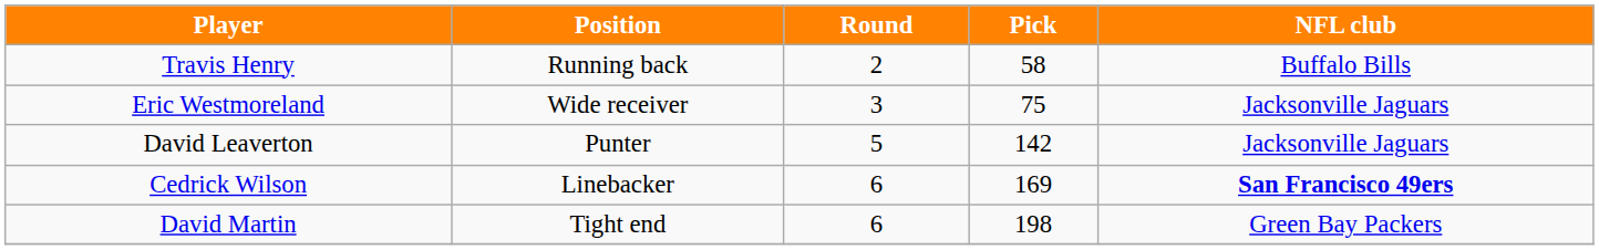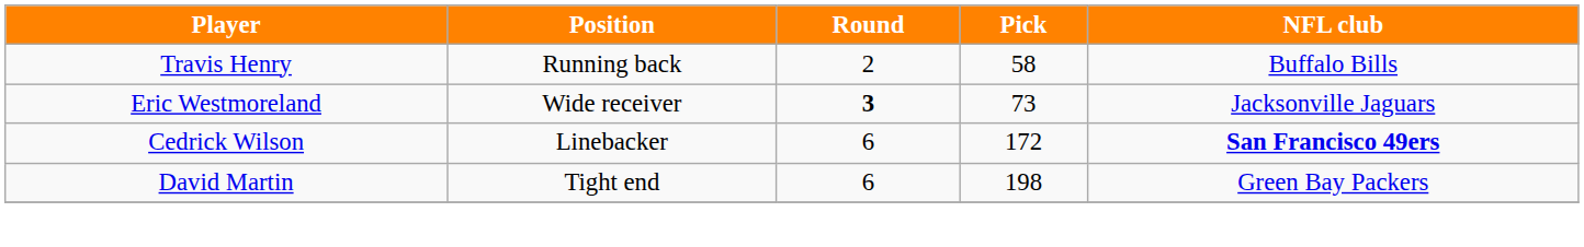Eric Westmoreland | Round: normal -> bold
Eric Westmoreland | Pick: 75 -> 73
- row: David Leaverton | Punter | 5 | 142 | Jacksonville Jaguars
Cedrick Wilson | Pick: 169 -> 172
